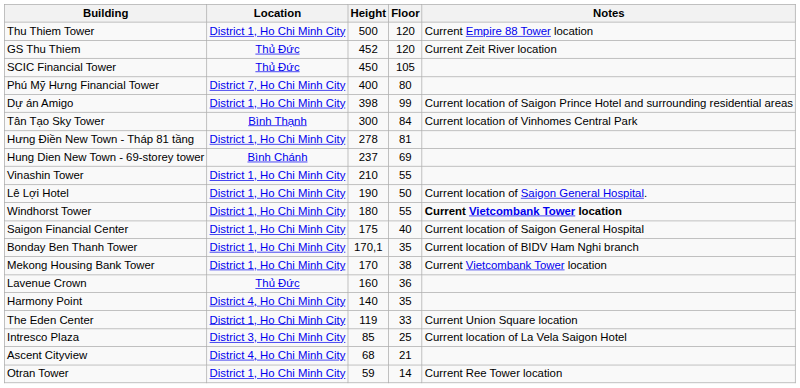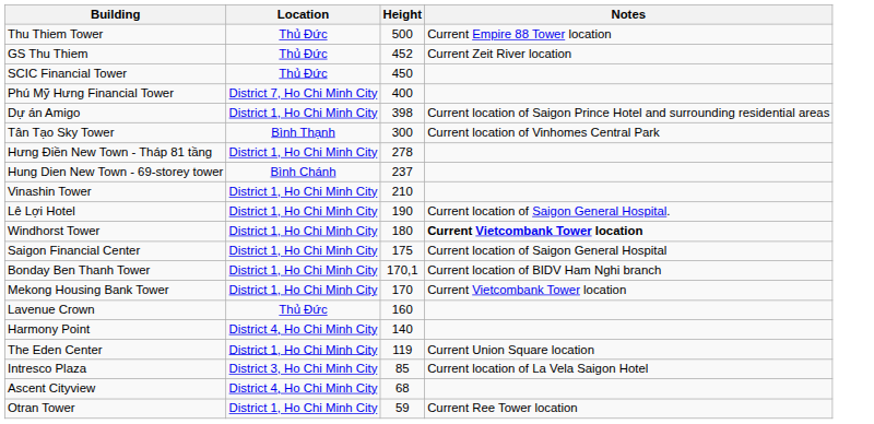- column: Floor | 120 | 120 | 105 | 80 | 99 | 84 | 81 | 69 | 55 | 50 | 55 | 40 | 35 | 38 | 36 | 35 | 33 | 25 | 21 | 14
Thu Thiem Tower | Location: District 1, Ho Chi Minh City -> Thủ Đức
